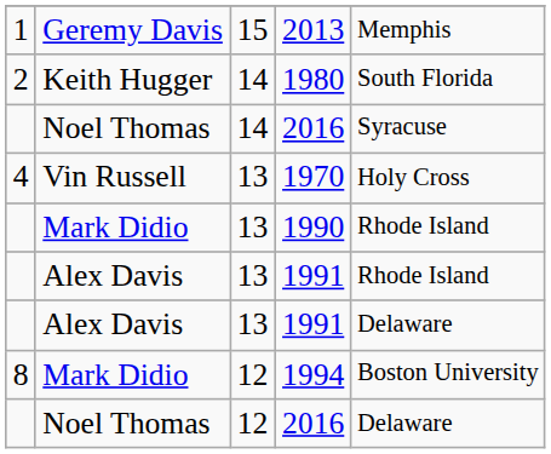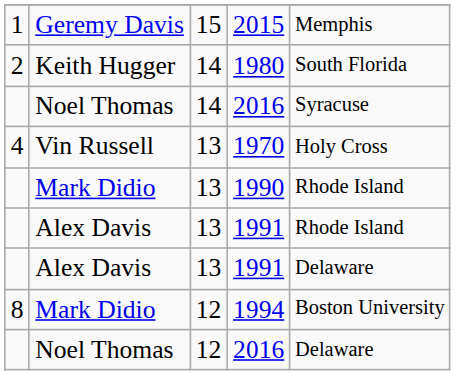Geremy Davis | column 4: 2013 -> 2015
